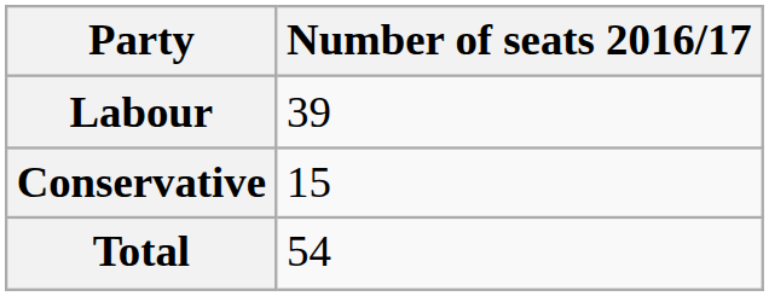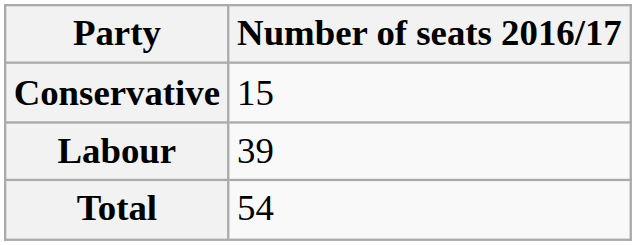rows swapped: Labour <-> Conservative
